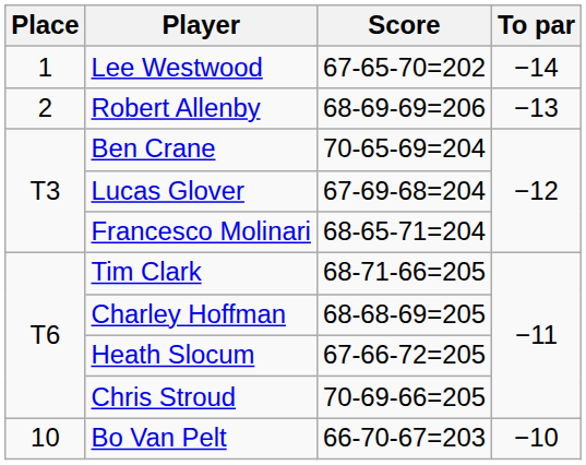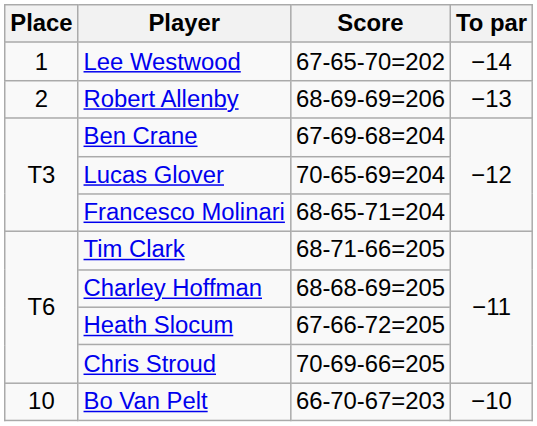Ben Crane | Score: 70-65-69=204 -> 67-69-68=204
Lucas Glover | Score: 67-69-68=204 -> 70-65-69=204
